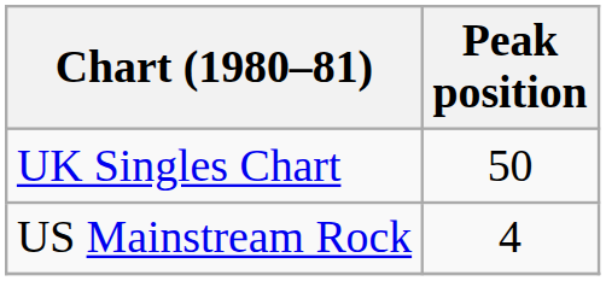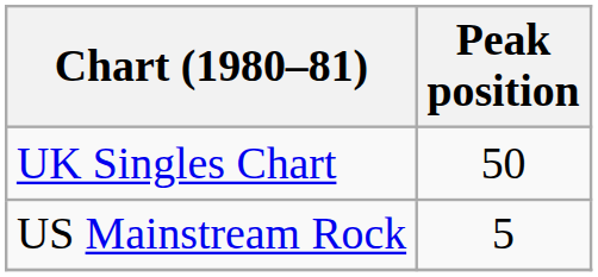US Mainstream Rock | Peak position: 4 -> 5
